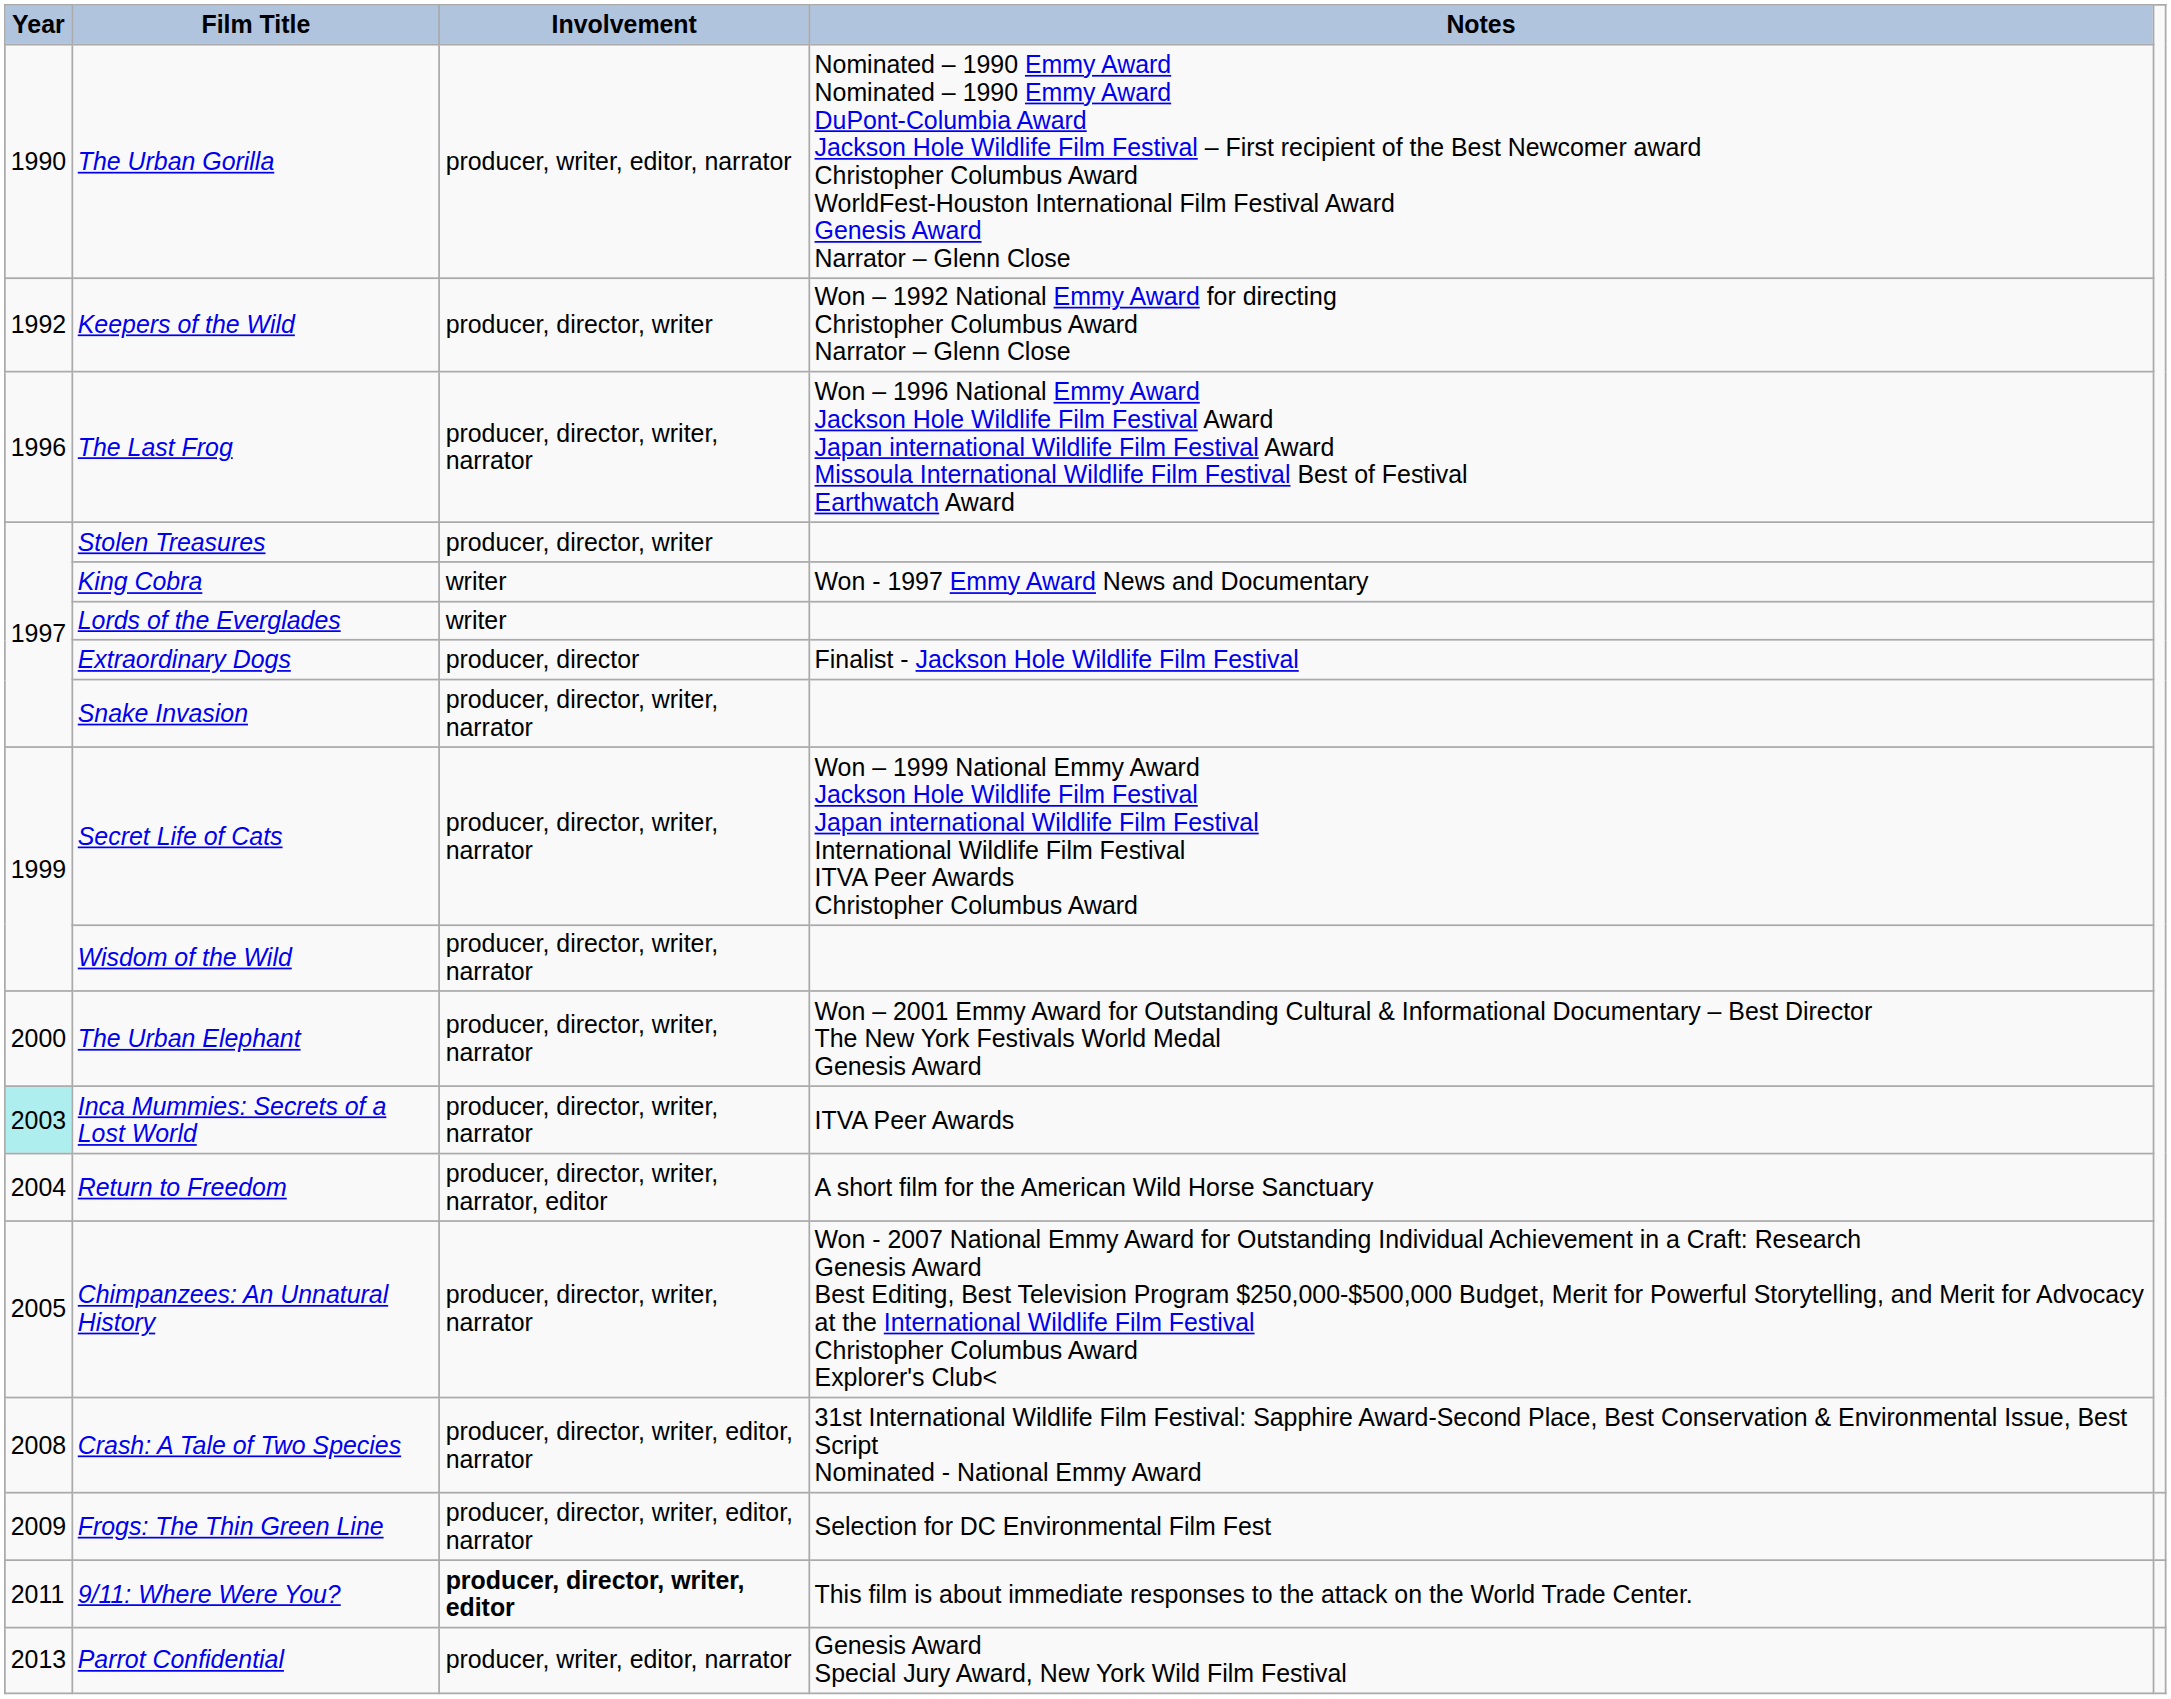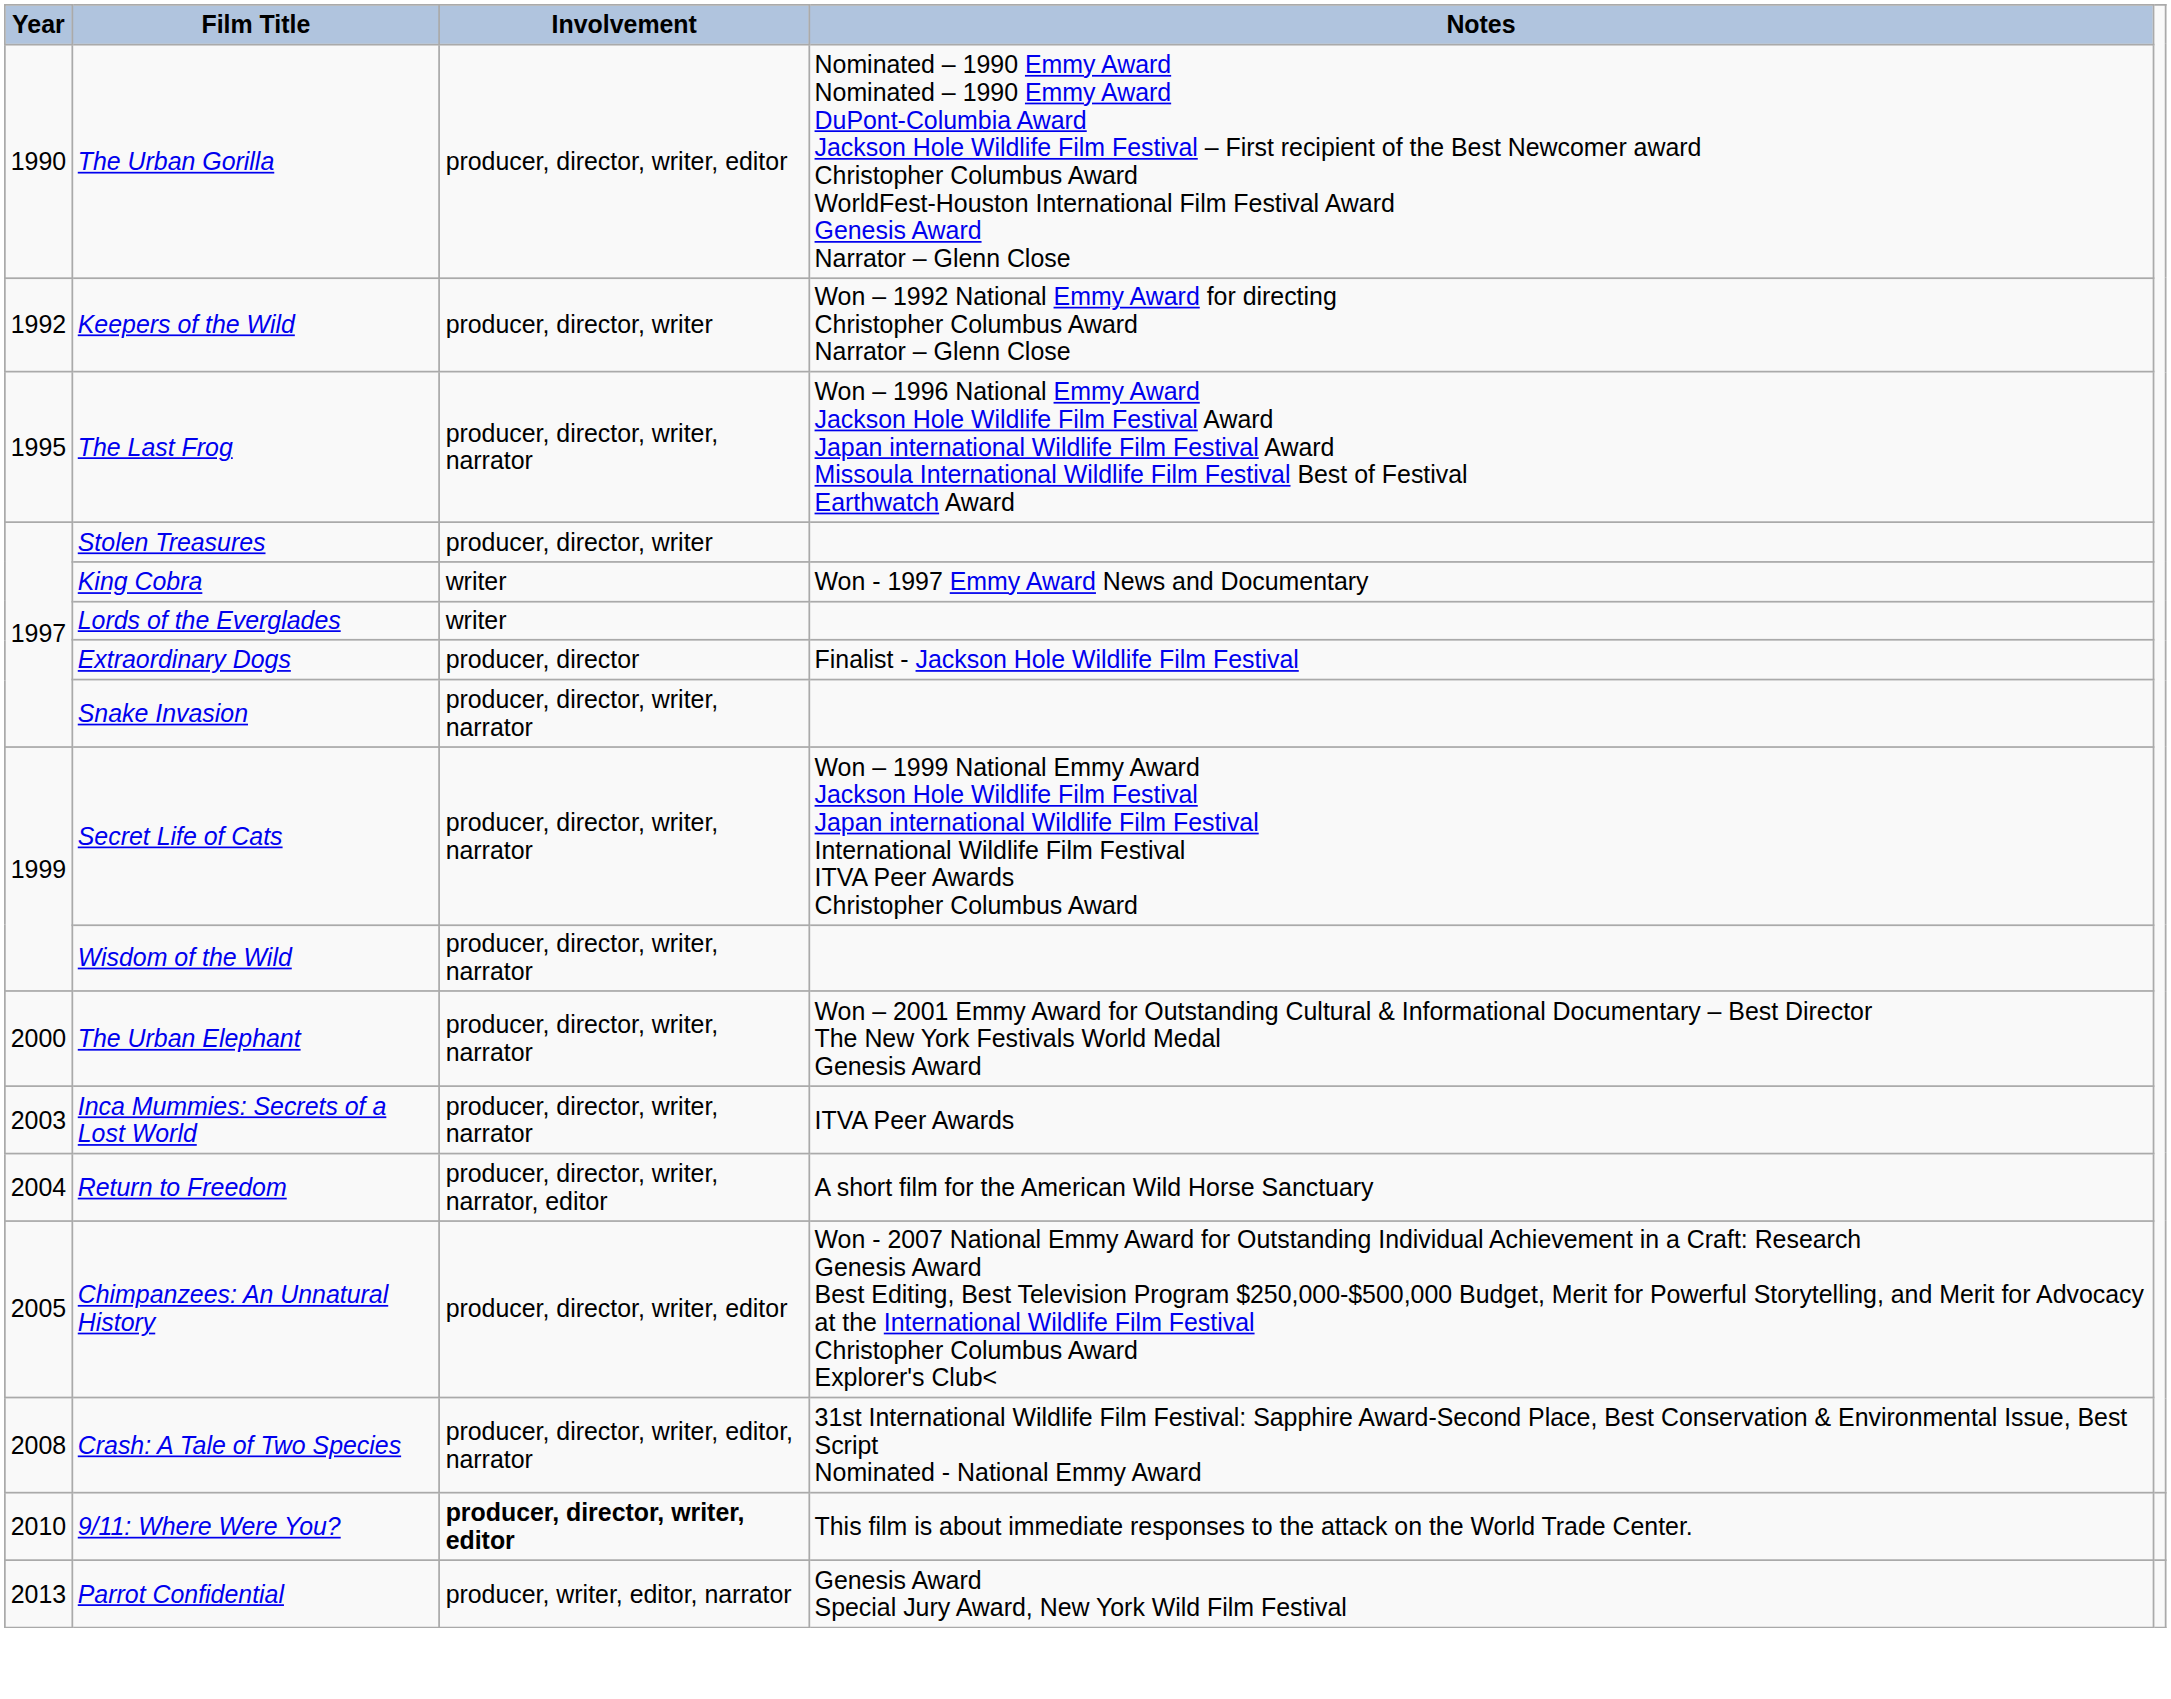The Urban Gorilla | Involvement: producer, writer, editor, narrator -> producer, director, writer, editor
The Last Frog | Year: 1996 -> 1995
Inca Mummies: Secrets of a Lost World | Year: paleturquoise background -> no background
Chimpanzees: An Unnatural History | Involvement: producer, director, writer, narrator -> producer, director, writer, editor
- row: 2009 | Frogs: The Thin Green Line | producer, director, writer, editor, narrator | Selection for DC Environmental Film Fest
9/11: Where Were You? | Year: 2011 -> 2010
